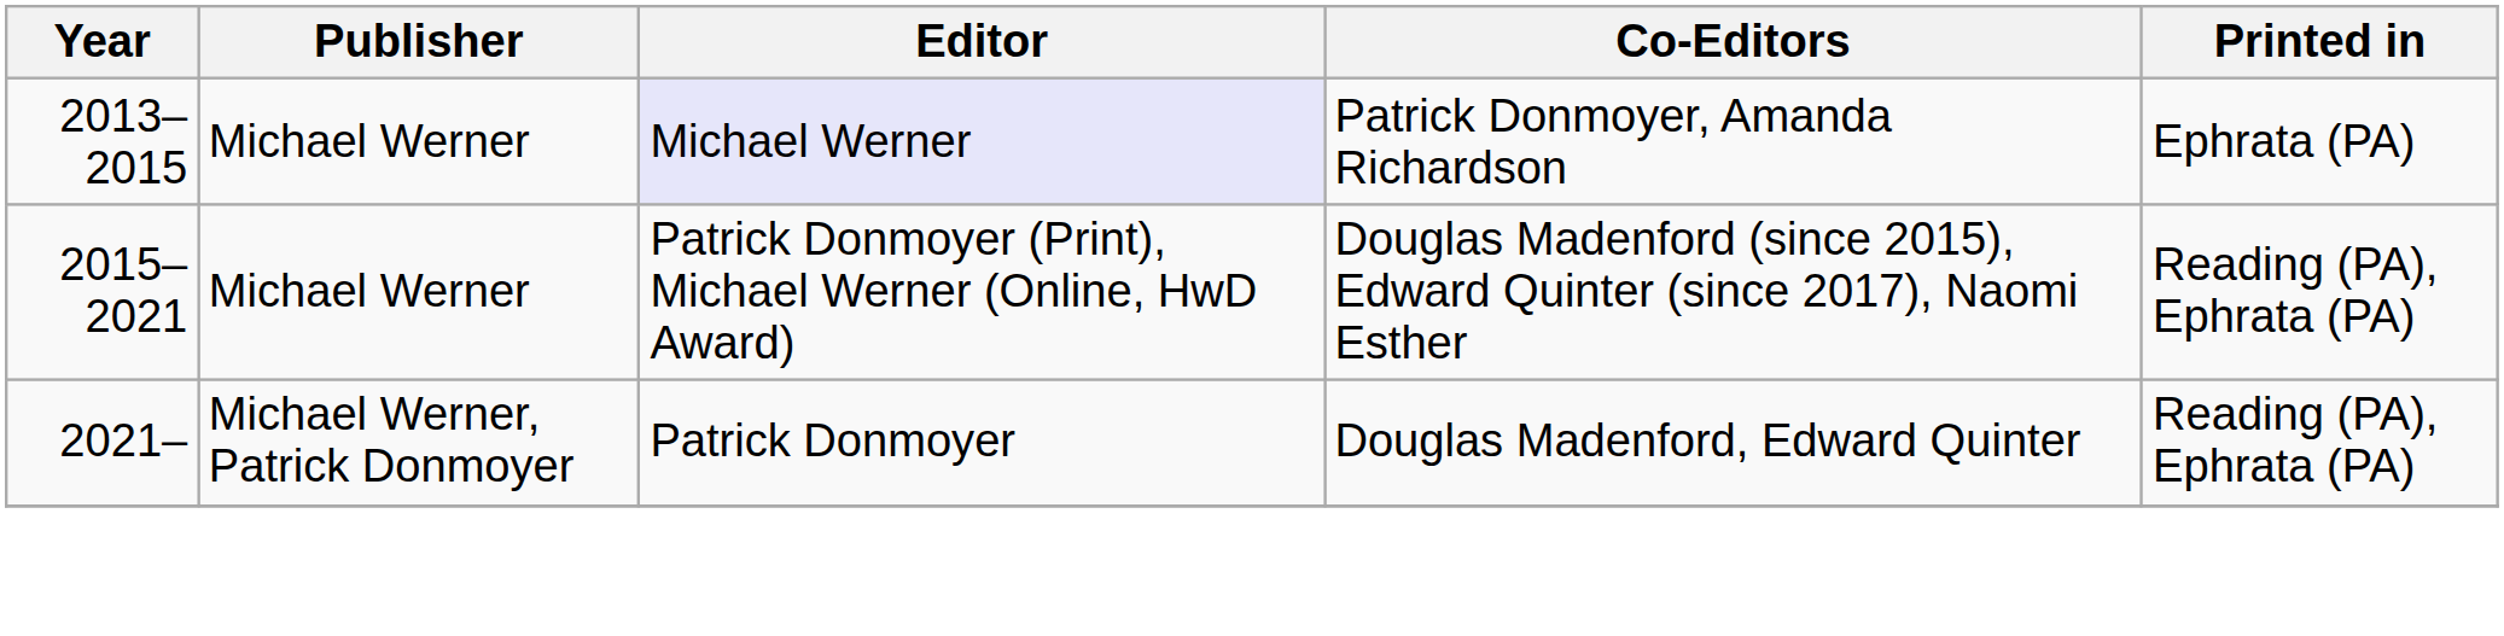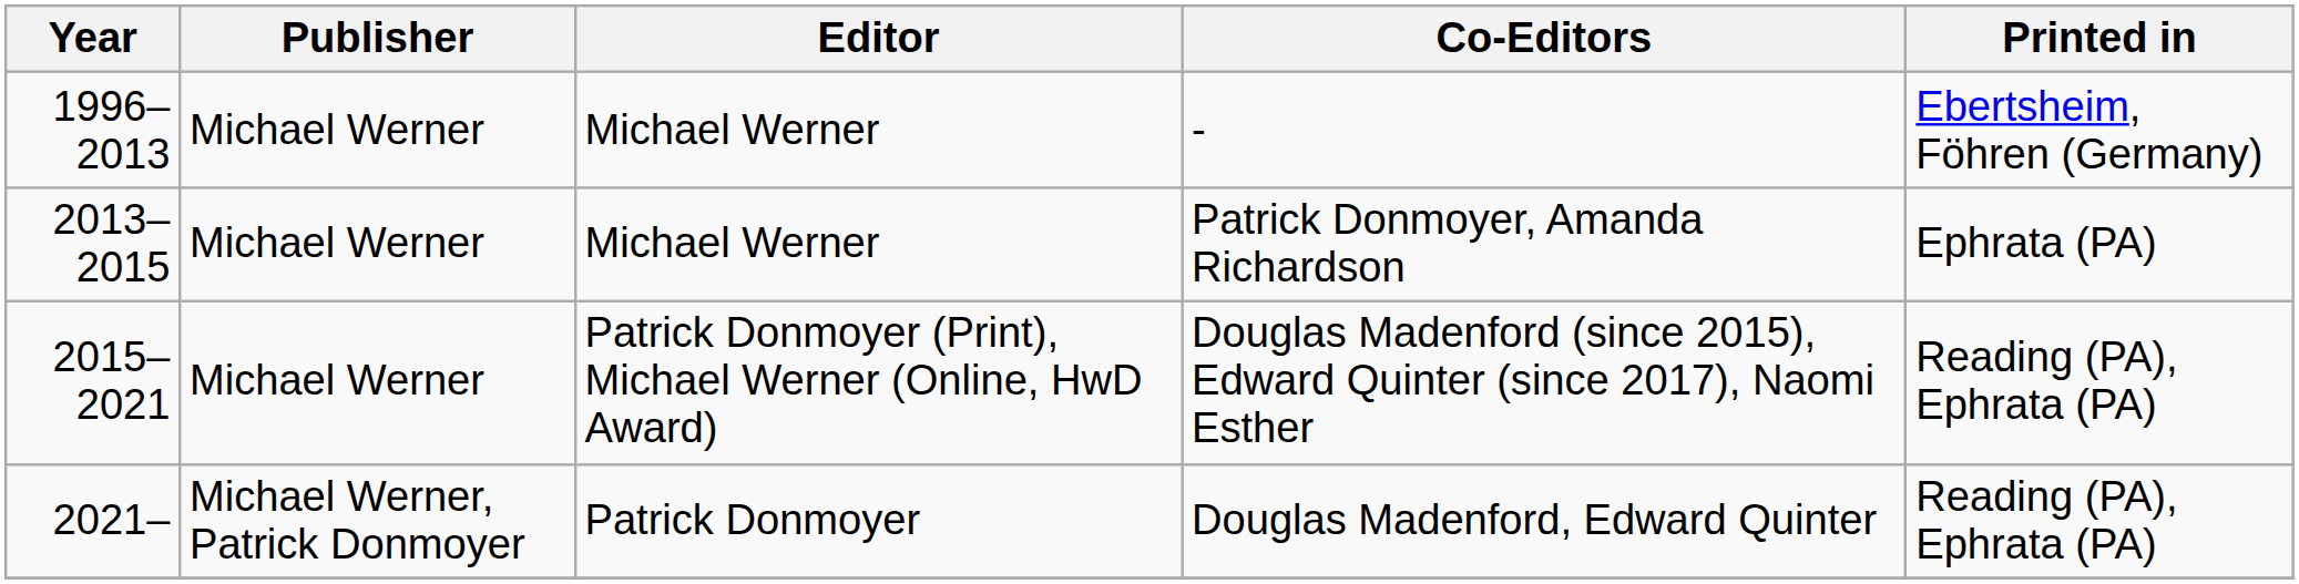+ row: 1996–2013 | Michael Werner | Michael Werner | - | Ebertsheim, Föhren (Germany)
Patrick Donmoyer, Amanda Richardson | Editor: lavender background -> no background
